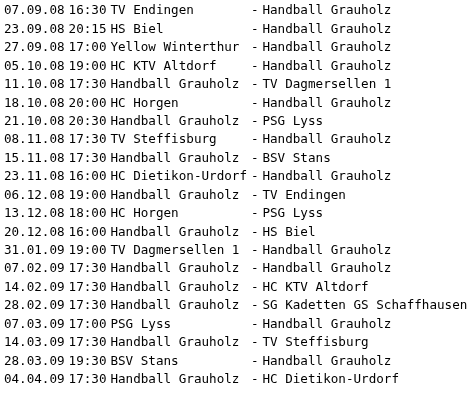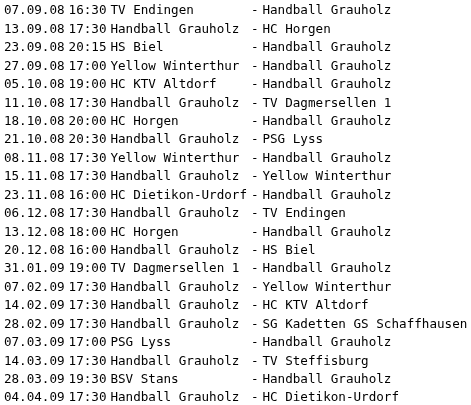+ row: 13.09.08 | 17:30 | Handball Grauholz | - | HC Horgen
08.11.08 | column 3: TV Steffisburg -> Yellow Winterthur
15.11.08 | column 5: BSV Stans -> Yellow Winterthur
06.12.08 | column 2: 19:00 -> 17:30
13.12.08 | column 5: PSG Lyss -> Handball Grauholz
07.02.09 | column 5: Handball Grauholz -> Yellow Winterthur
